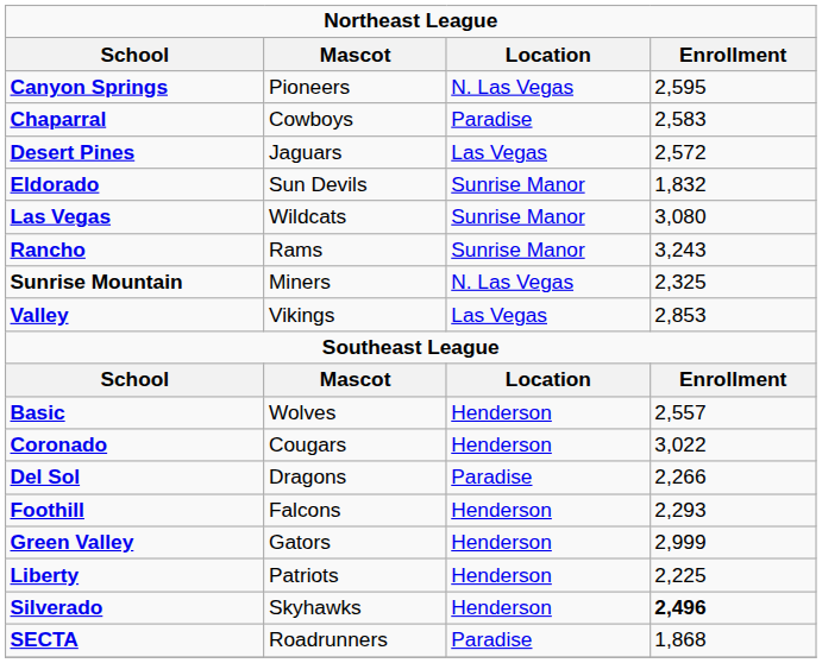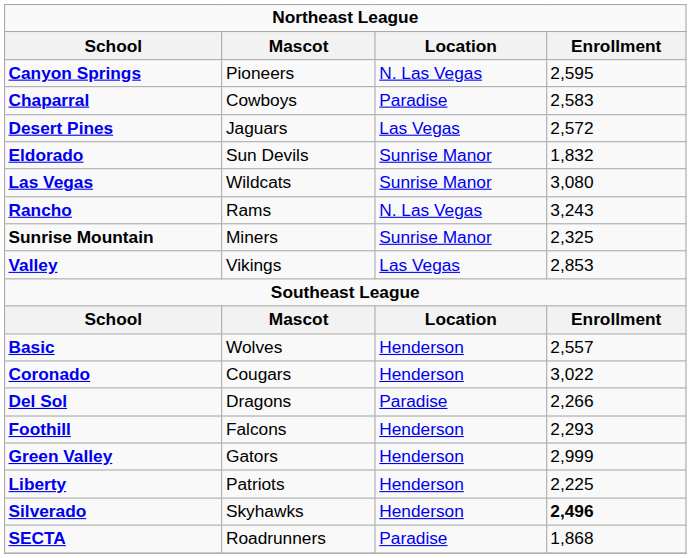Rancho | Location: Sunrise Manor -> N. Las Vegas
Sunrise Mountain | Location: N. Las Vegas -> Sunrise Manor
